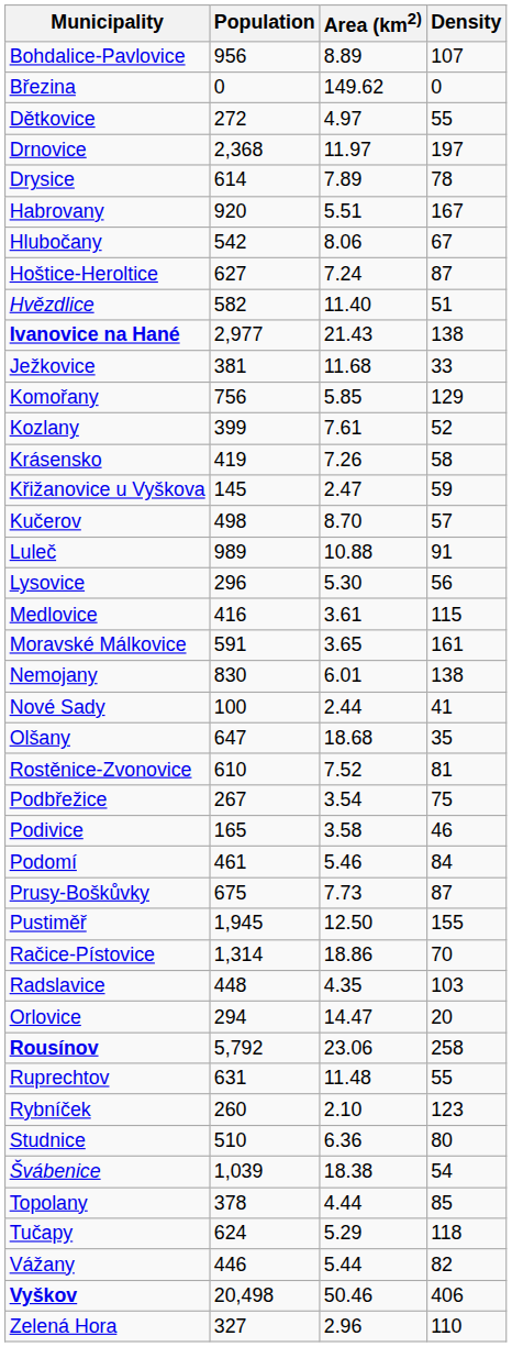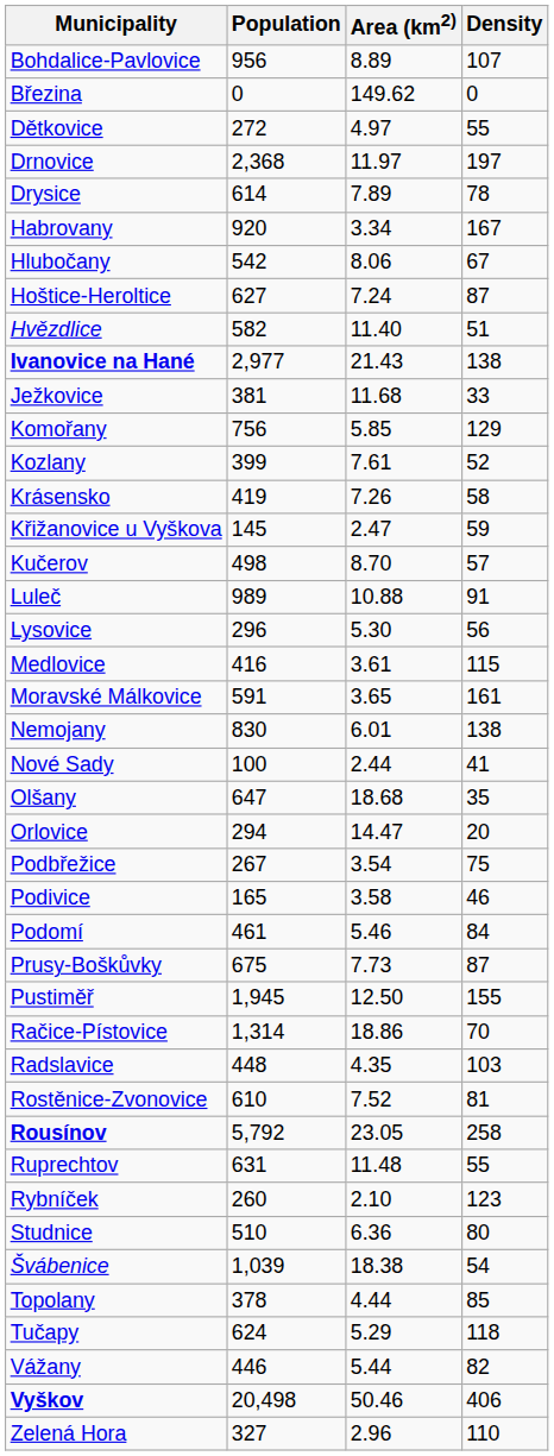Habrovany | Area (km2): 5.51 -> 3.34
rows swapped: Orlovice <-> Rostěnice-Zvonovice
Rousínov | Area (km2): 23.06 -> 23.05
